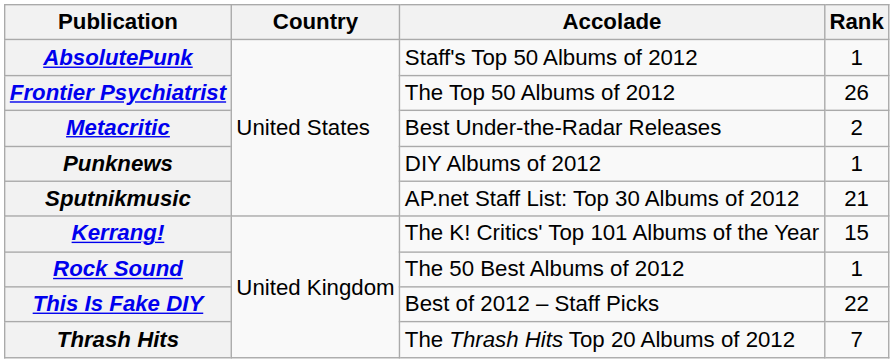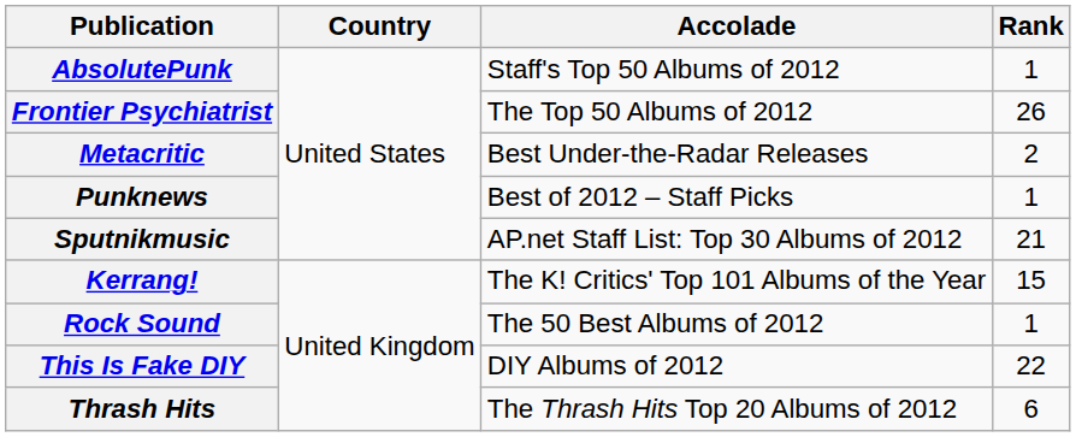Punknews | Accolade: DIY Albums of 2012 -> Best of 2012 – Staff Picks
This Is Fake DIY | Accolade: Best of 2012 – Staff Picks -> DIY Albums of 2012
Thrash Hits | Rank: 7 -> 6
